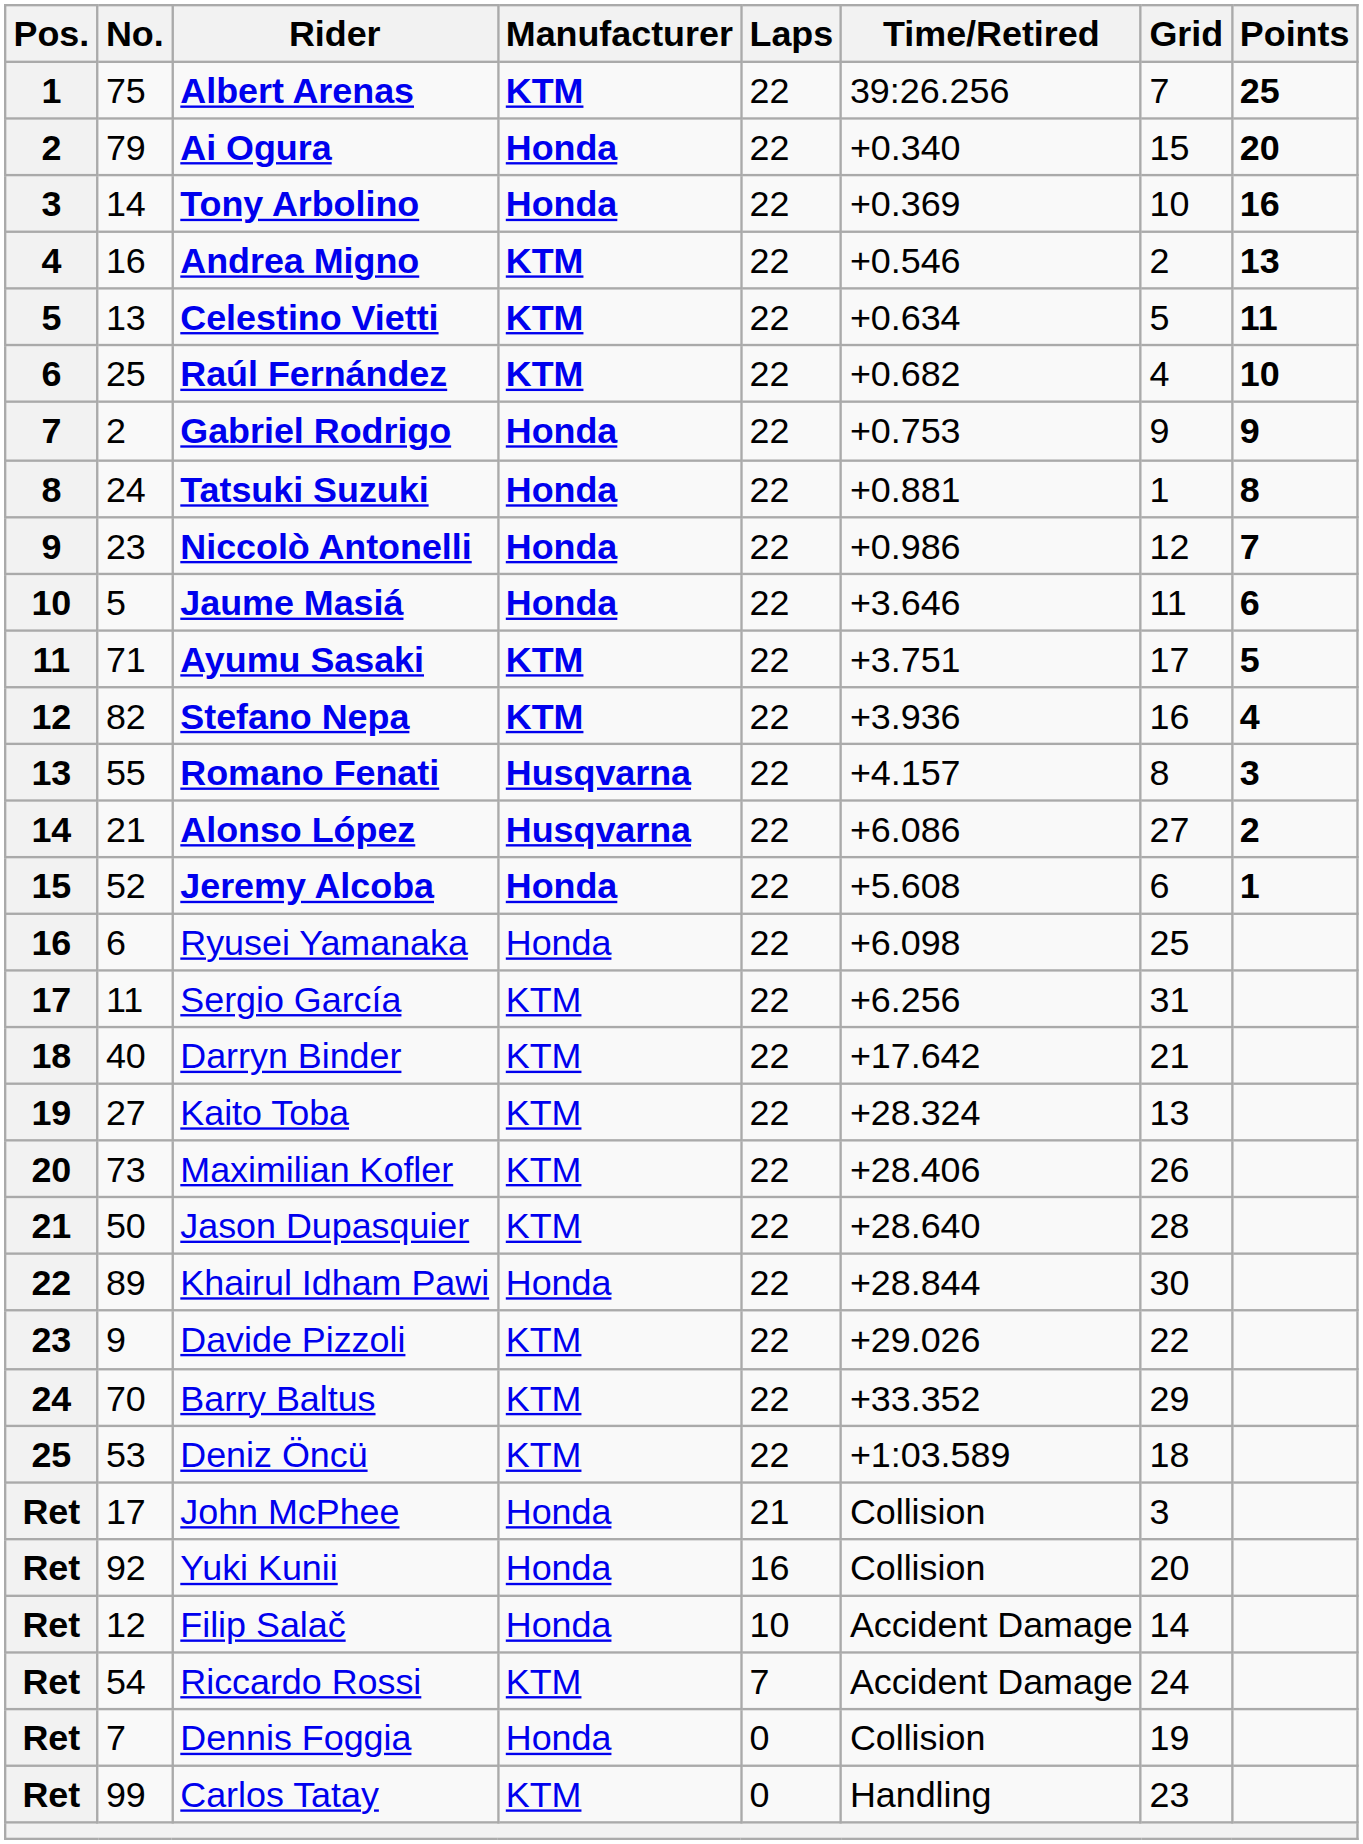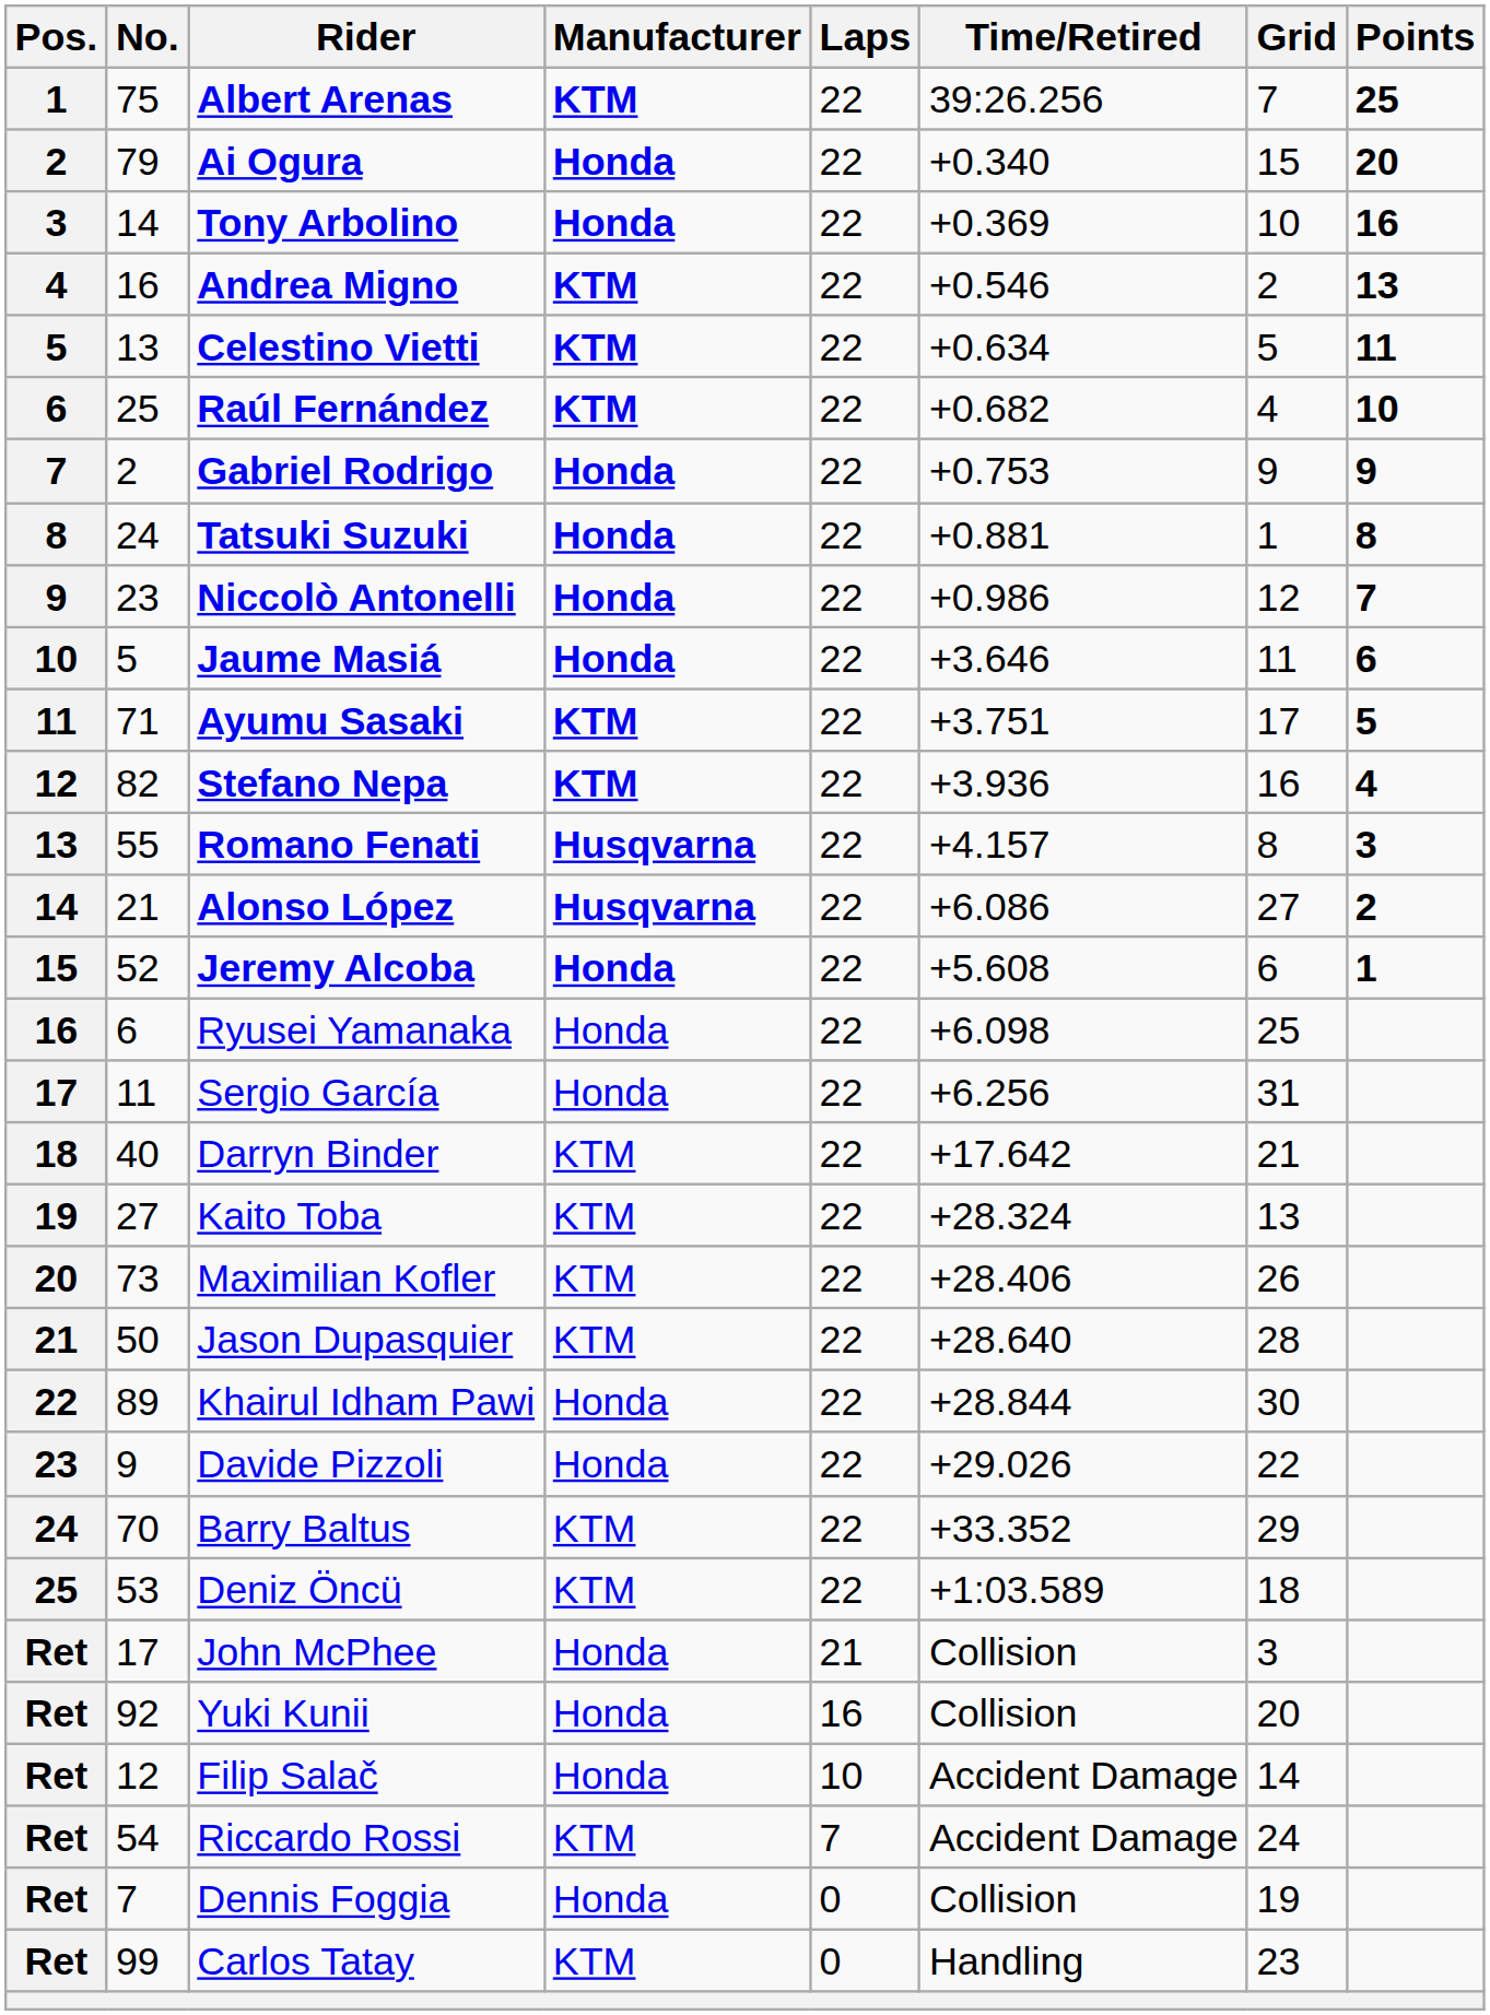Sergio García | Manufacturer: KTM -> Honda
Davide Pizzoli | Manufacturer: KTM -> Honda
